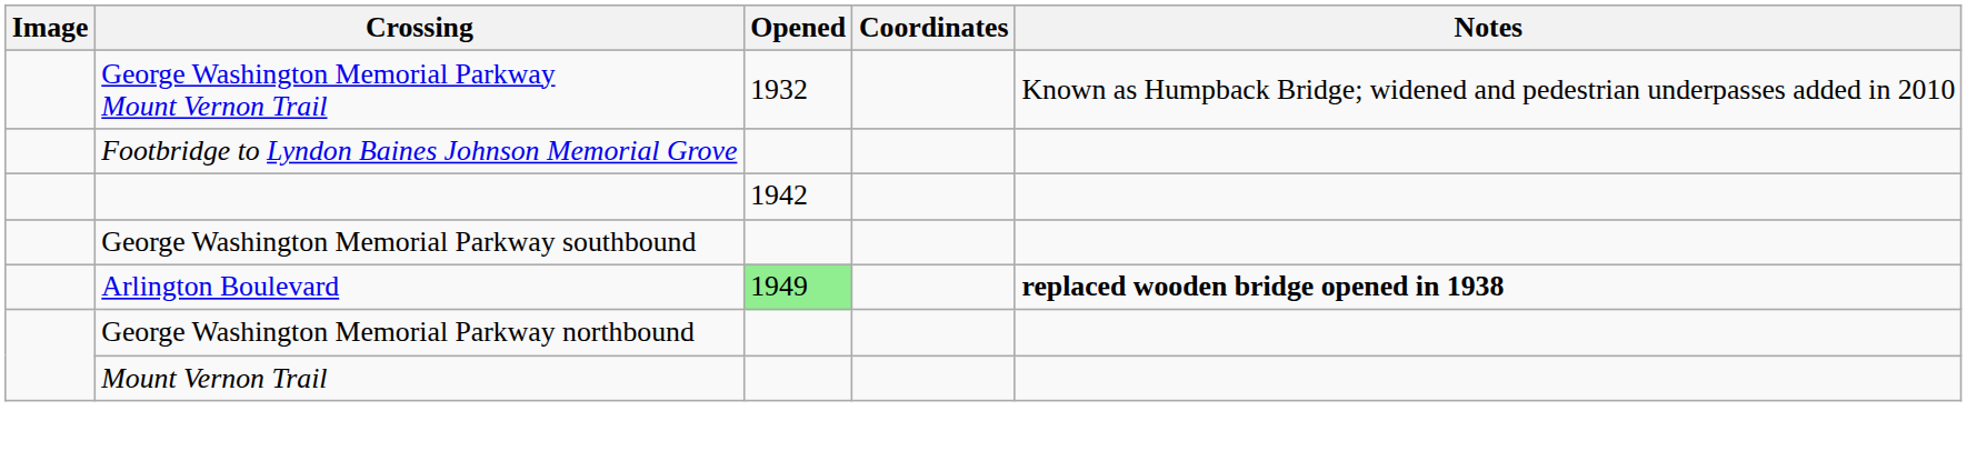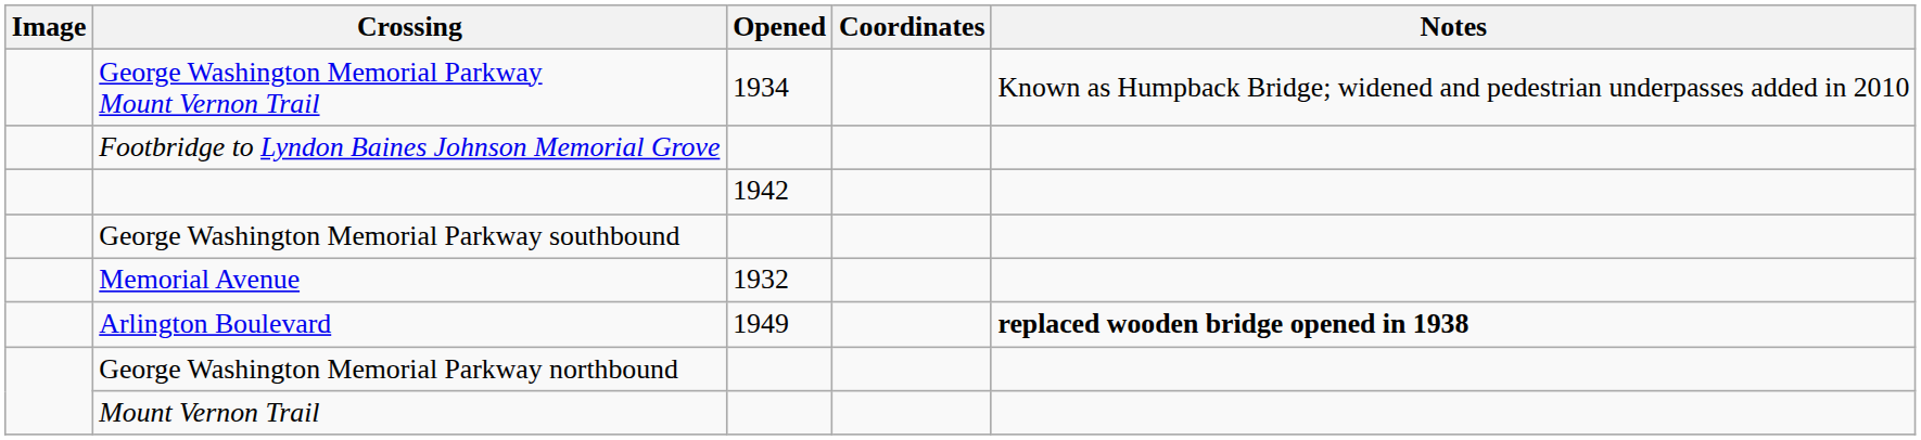George Washington Memorial Parkway Mount Vernon Trail | Opened: 1932 -> 1934
+ row: Memorial Avenue | 1932
Arlington Boulevard | Opened: lightgreen background -> no background
